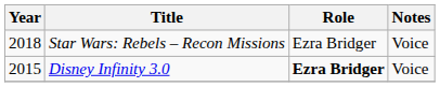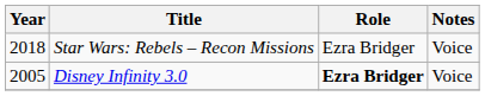Disney Infinity 3.0 | Year: 2015 -> 2005
